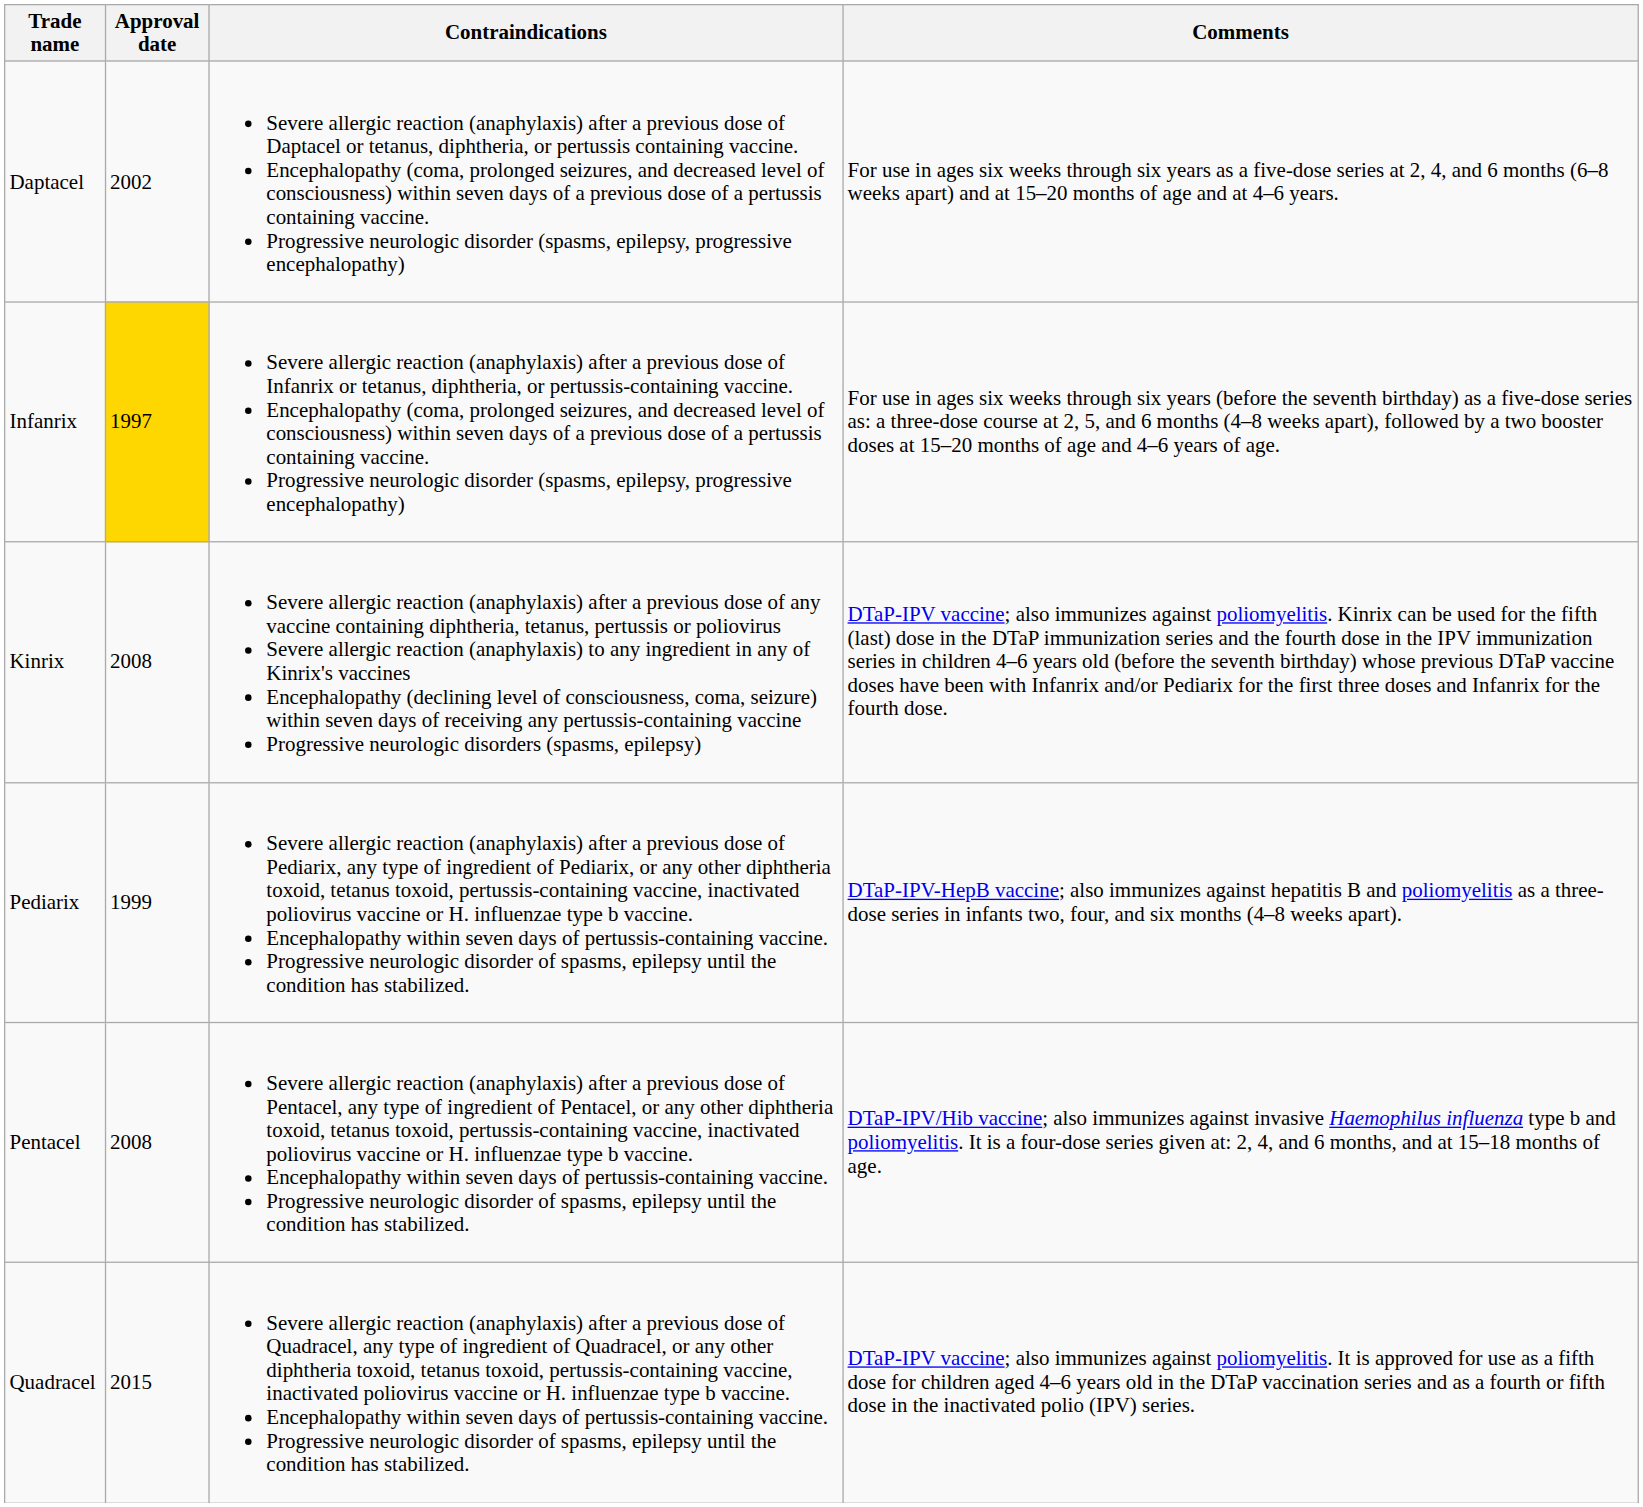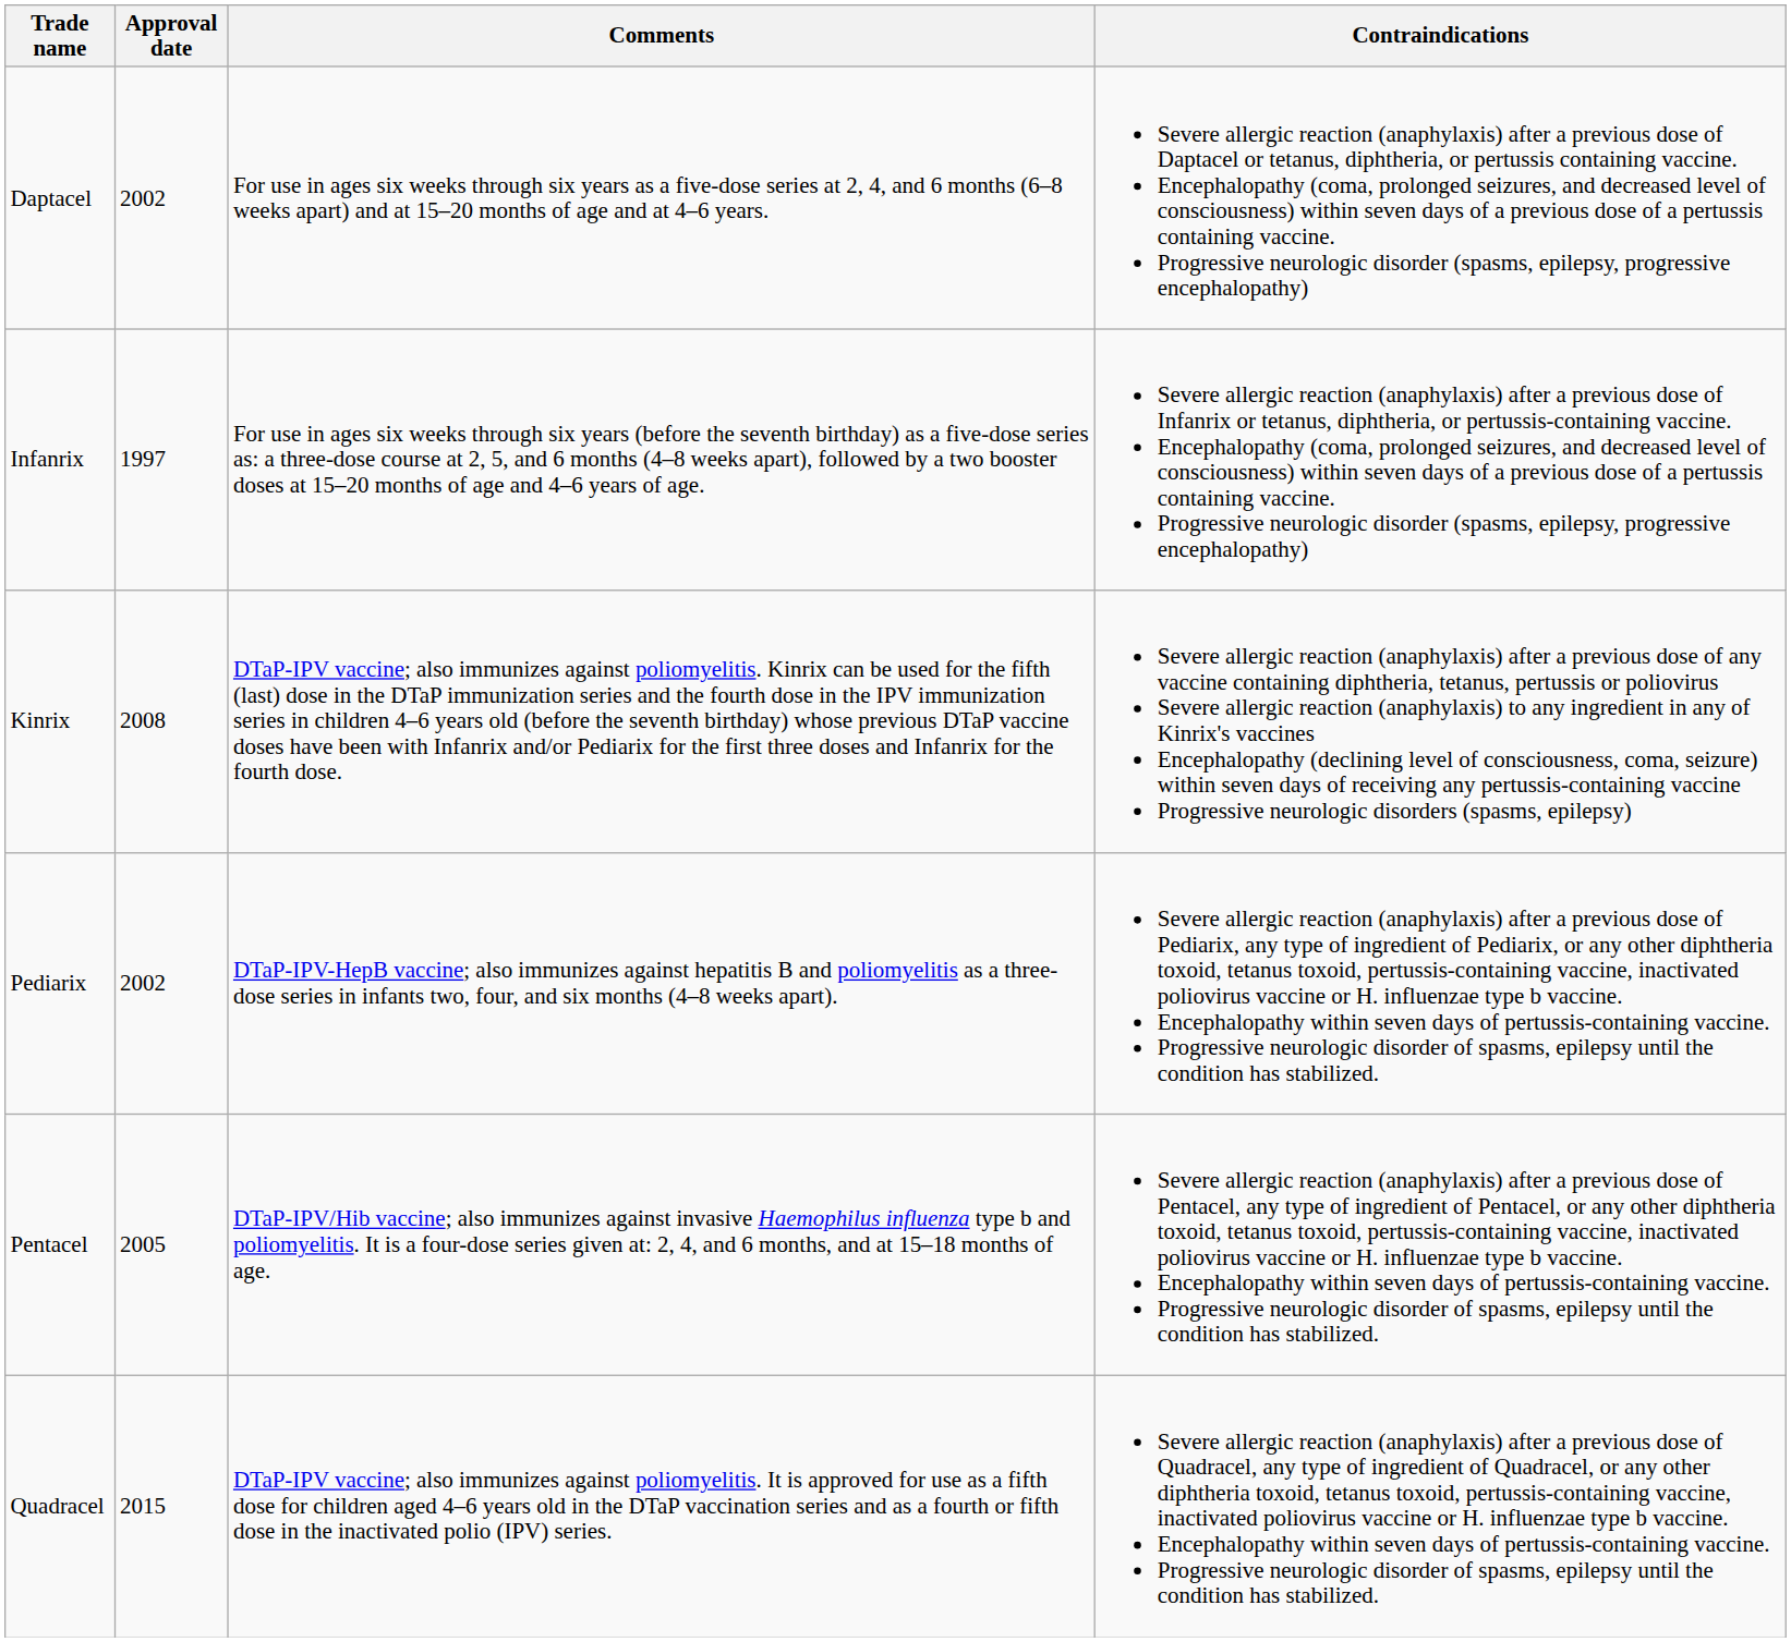columns swapped: Comments <-> Contraindications
Infanrix | Approval date: gold background -> no background
Pediarix | Approval date: 1999 -> 2002
Pentacel | Approval date: 2008 -> 2005
